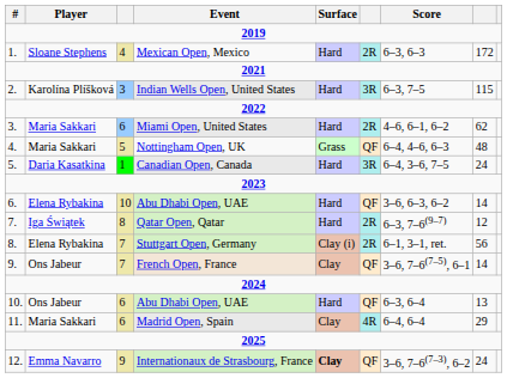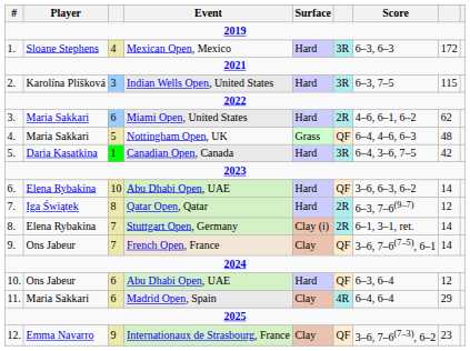Mexican Open, Mexico | column 6: 2R -> 3R
Canadian Open, Canada | column 8: 24 -> 42
Stuttgart Open, Germany | column 8: 56 -> 14
10. / Abu Dhabi Open, UAE | column 8: 13 -> 12
Internationaux de Strasbourg, France | Surface: bold -> normal
Internationaux de Strasbourg, France | column 8: 24 -> 23
